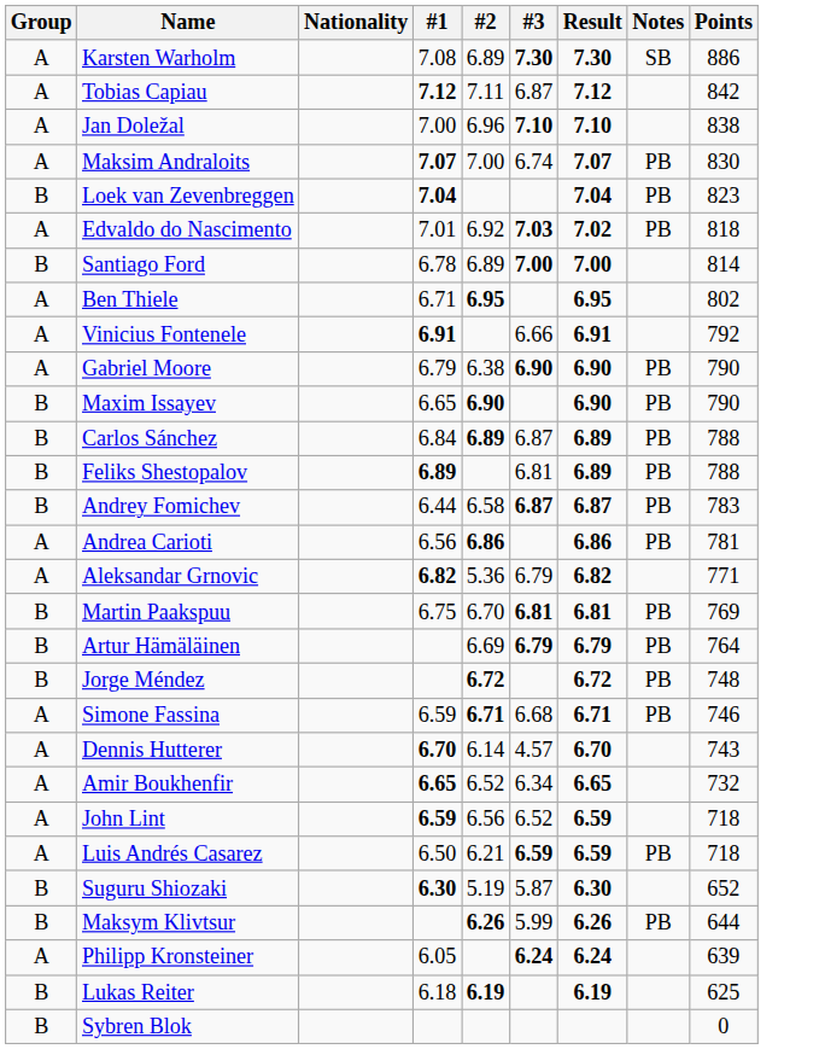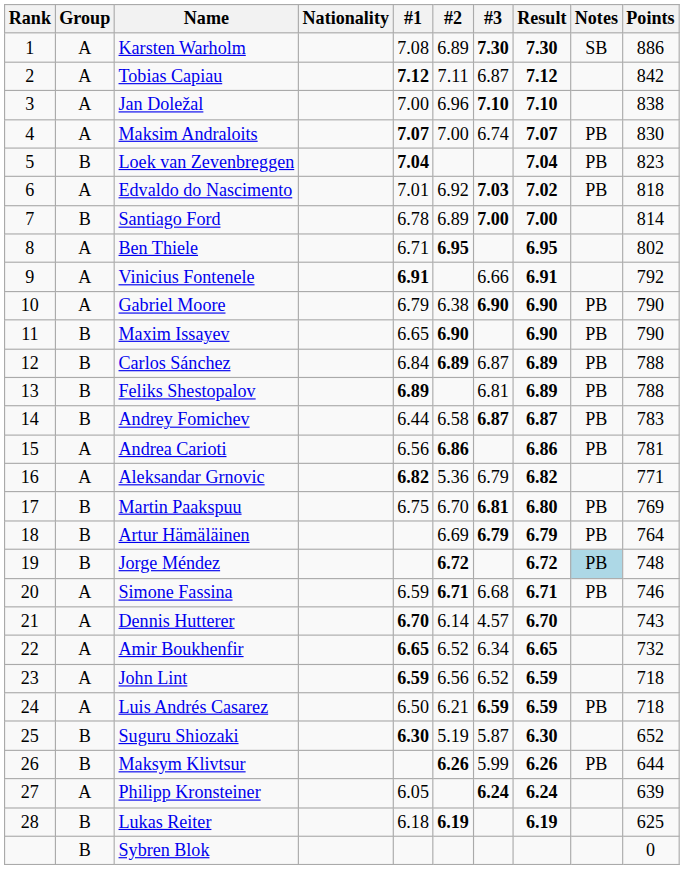+ column: Rank | 1 | 2 | 3 | 4 | 5 | 6 | 7 | 8 | 9 | 10 | 11 | 12 | 13 | 14 | 15 | 16 | 17 | 18 | 19 | 20 | 21 | 22 | 23 | 24 | 25 | 26 | 27 | 28
Martin Paakspuu | Result: 6.81 -> 6.80
Jorge Méndez | Notes: no background -> lightblue background
